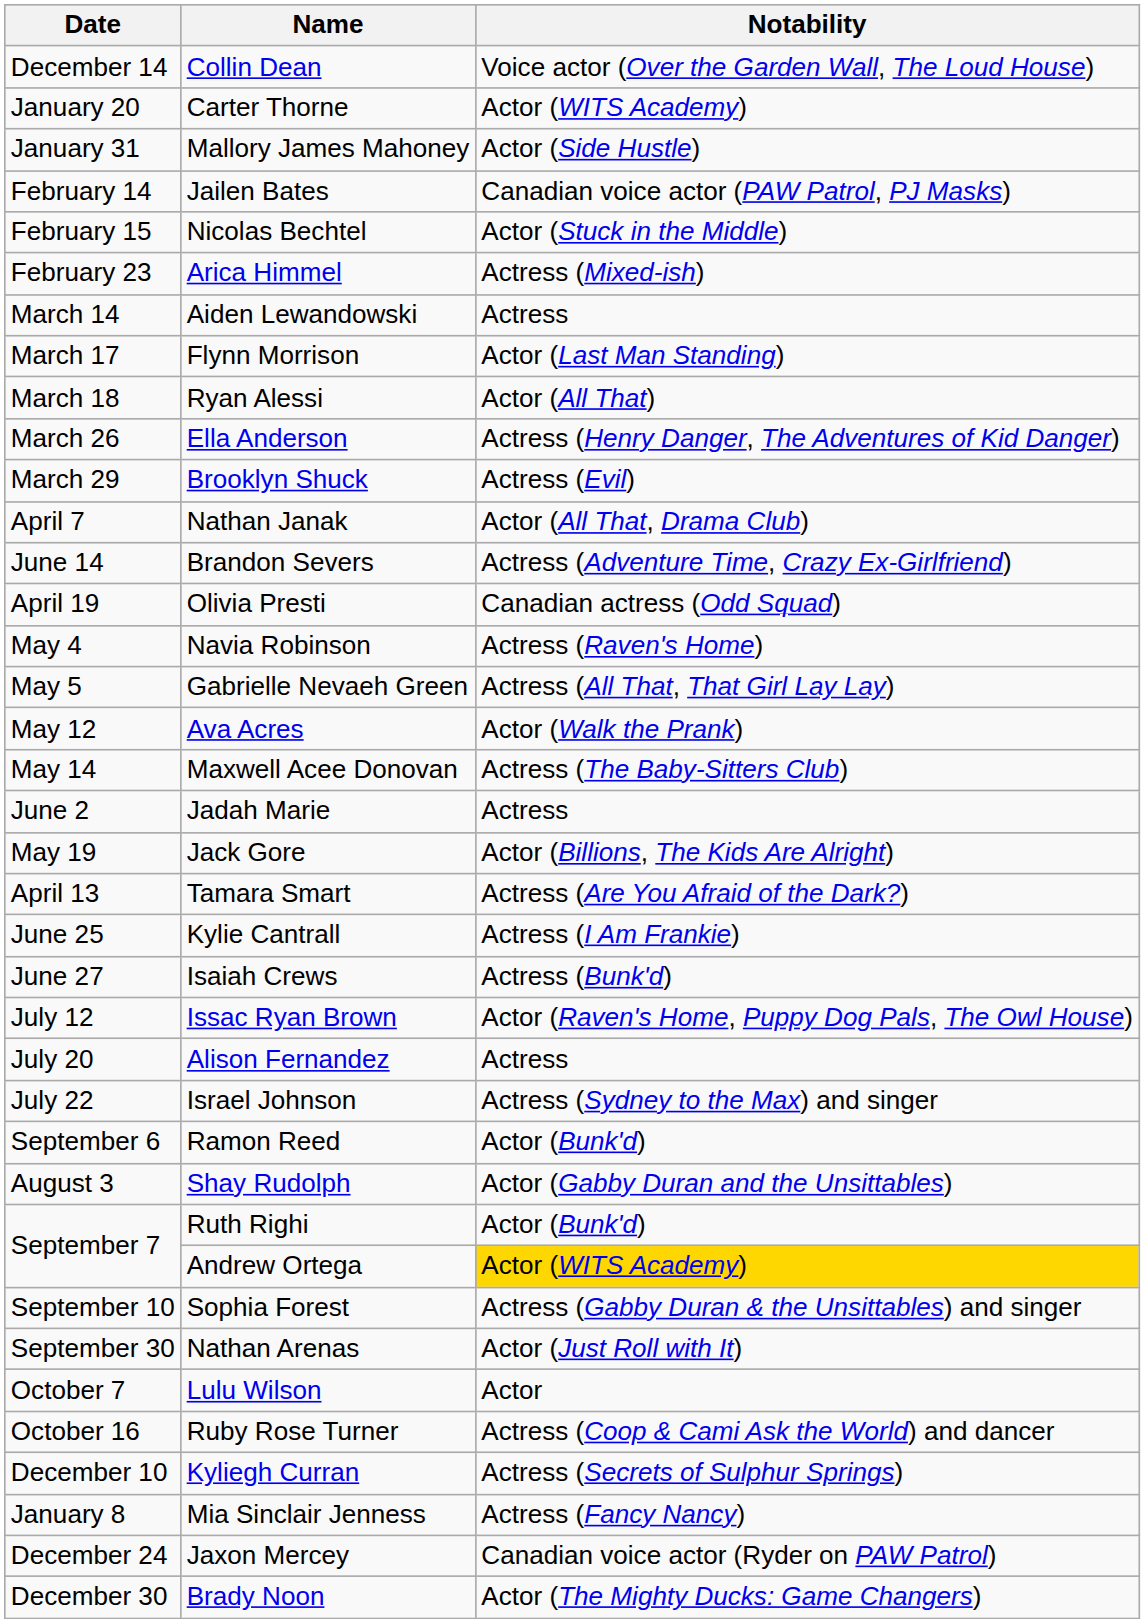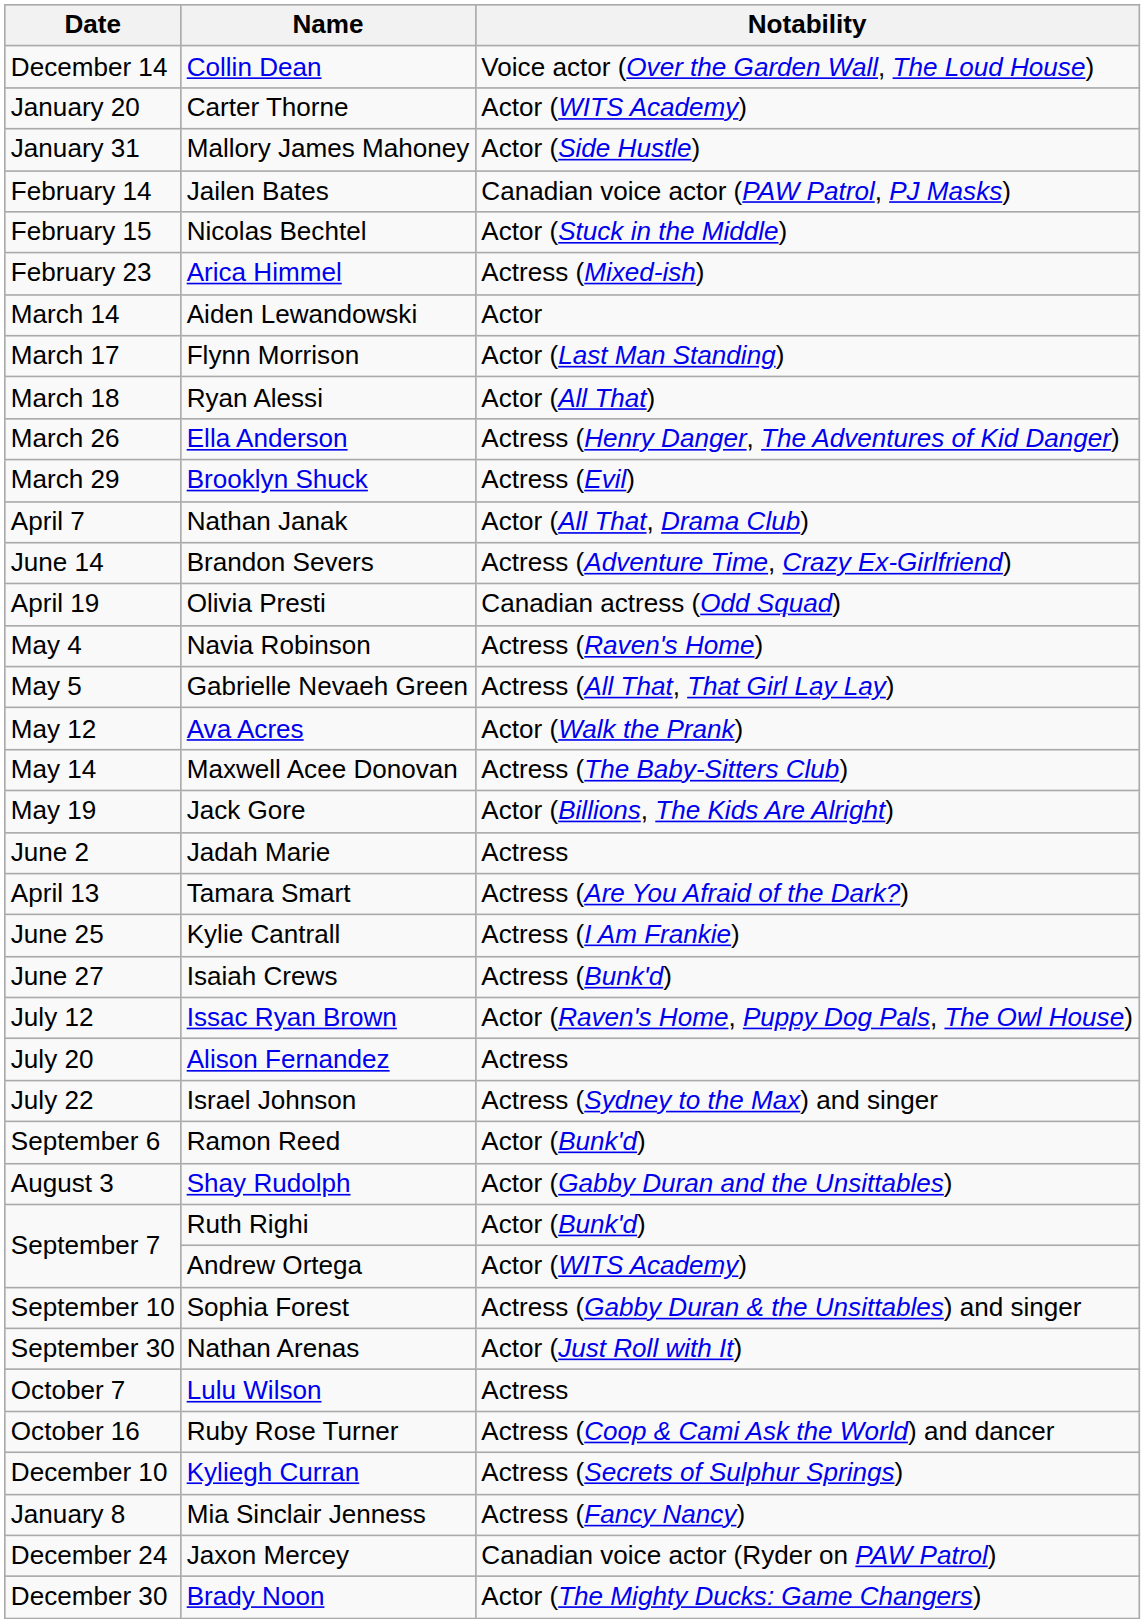Aiden Lewandowski | Notability: Actress -> Actor
rows swapped: Jack Gore <-> Jadah Marie
Andrew Ortega | Notability: gold background -> no background
Lulu Wilson | Notability: Actor -> Actress
